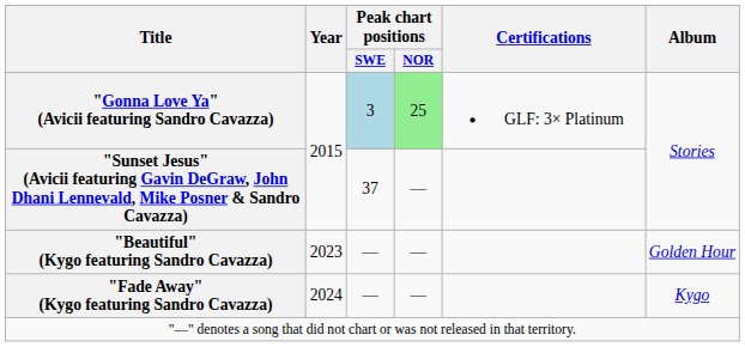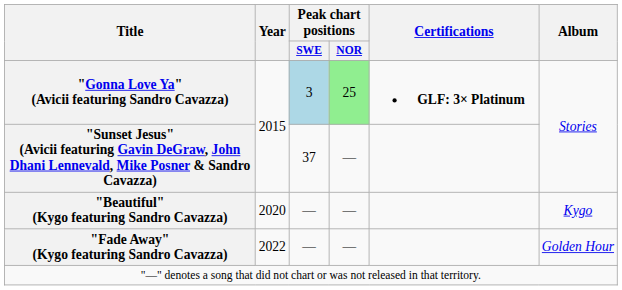"Gonna Love Ya" (Avicii featuring Sandro Cavazza) | Certifications: normal -> bold
"Beautiful" (Kygo featuring Sandro Cavazza) | Year: 2023 -> 2020
"Beautiful" (Kygo featuring Sandro Cavazza) | Album: Golden Hour -> Kygo
"Fade Away" (Kygo featuring Sandro Cavazza) | Year: 2024 -> 2022
"Fade Away" (Kygo featuring Sandro Cavazza) | Album: Kygo -> Golden Hour
